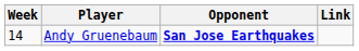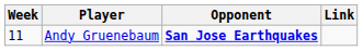Andy Gruenebaum | Week: 14 -> 11
